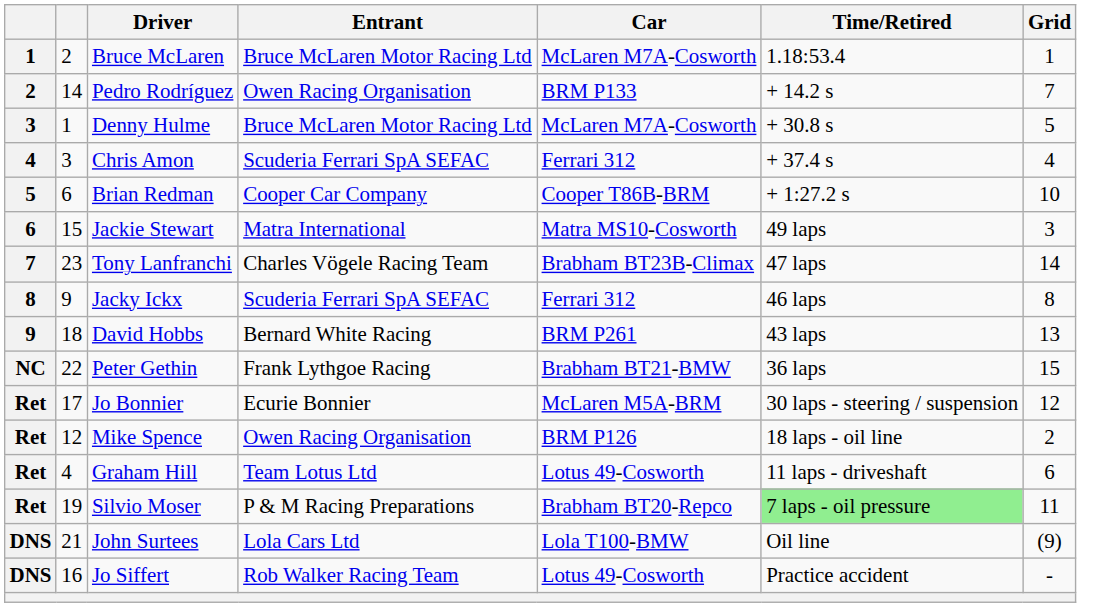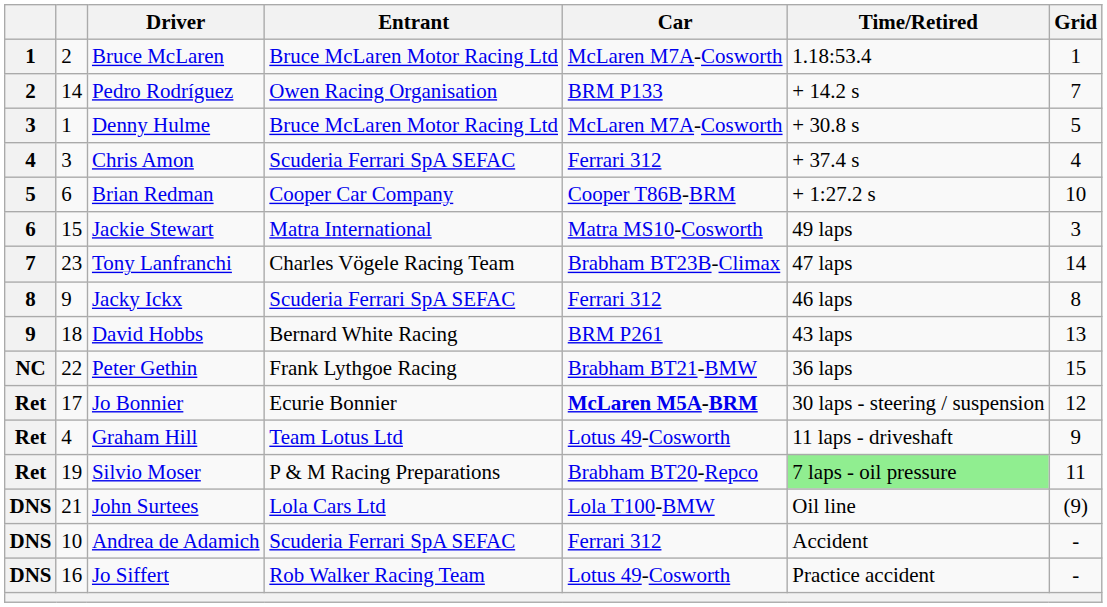Jo Bonnier | Car: normal -> bold
- row: Ret | 12 | Mike Spence | Owen Racing Organisation | BRM P126 | 18 laps - oil line | 2
Graham Hill | Grid: 6 -> 9
+ row: DNS | 10 | Andrea de Adamich | Scuderia Ferrari SpA SEFAC | Ferrari 312 | Accident | -
